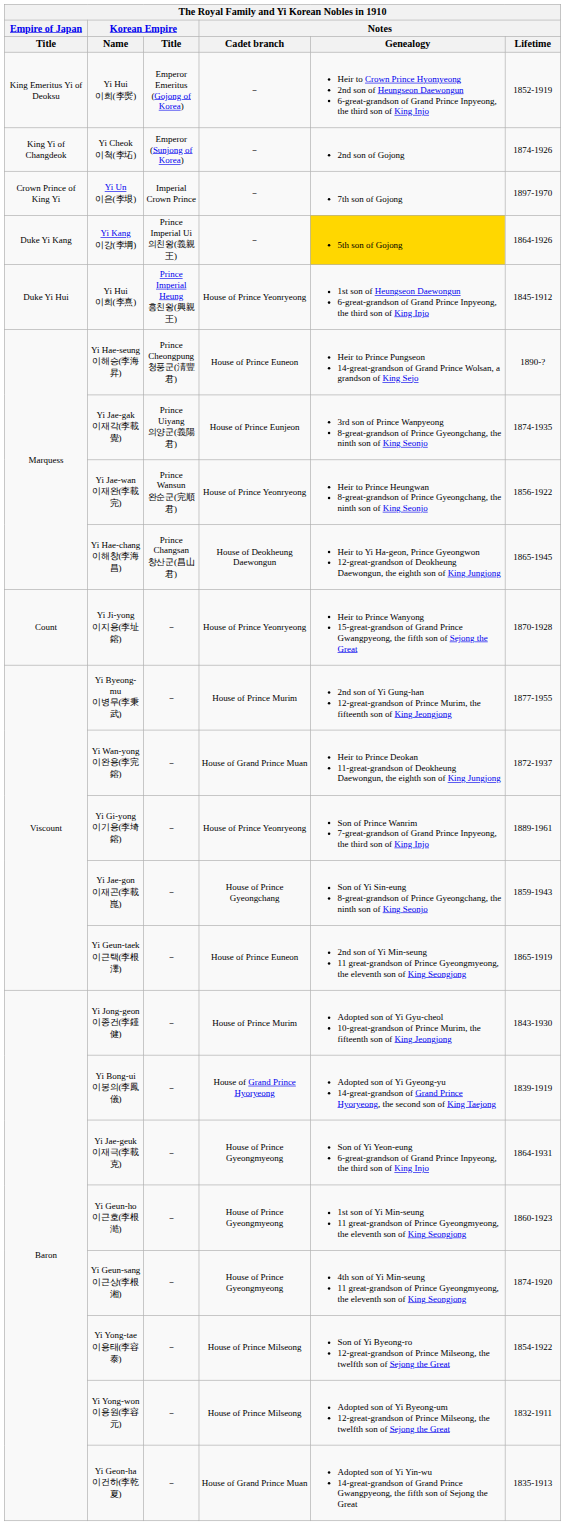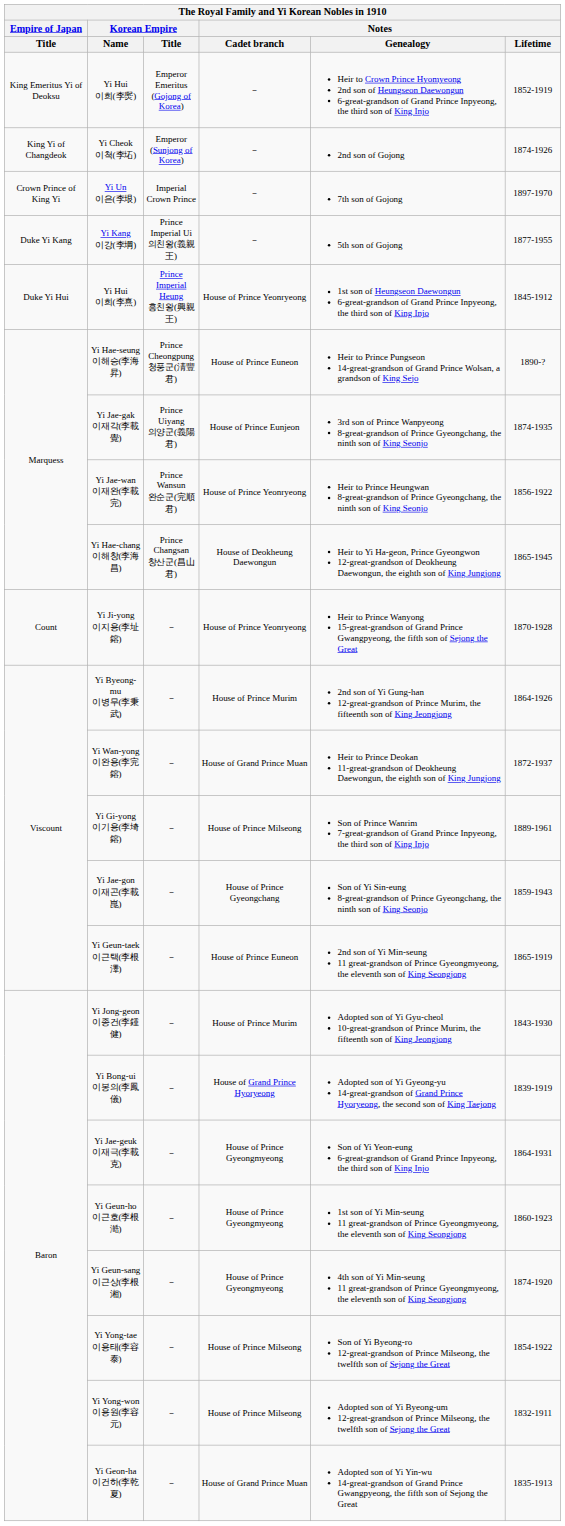Yi Kang 이강(李堈) | Notes / Genealogy: gold background -> no background
Yi Kang 이강(李堈) | Notes / Lifetime: 1864-1926 -> 1877-1955
Yi Byeong-mu 이병무(李秉武) | Notes / Lifetime: 1877-1955 -> 1864-1926
Yi Gi-yong 이기용(李埼鎔) | Notes / Cadet branch: House of Prince Yeonryeong -> House of Prince Milseong
